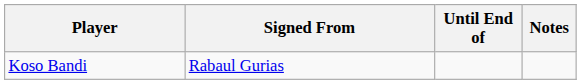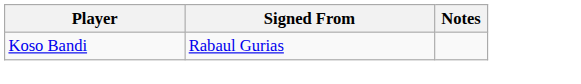- column: Until End of
